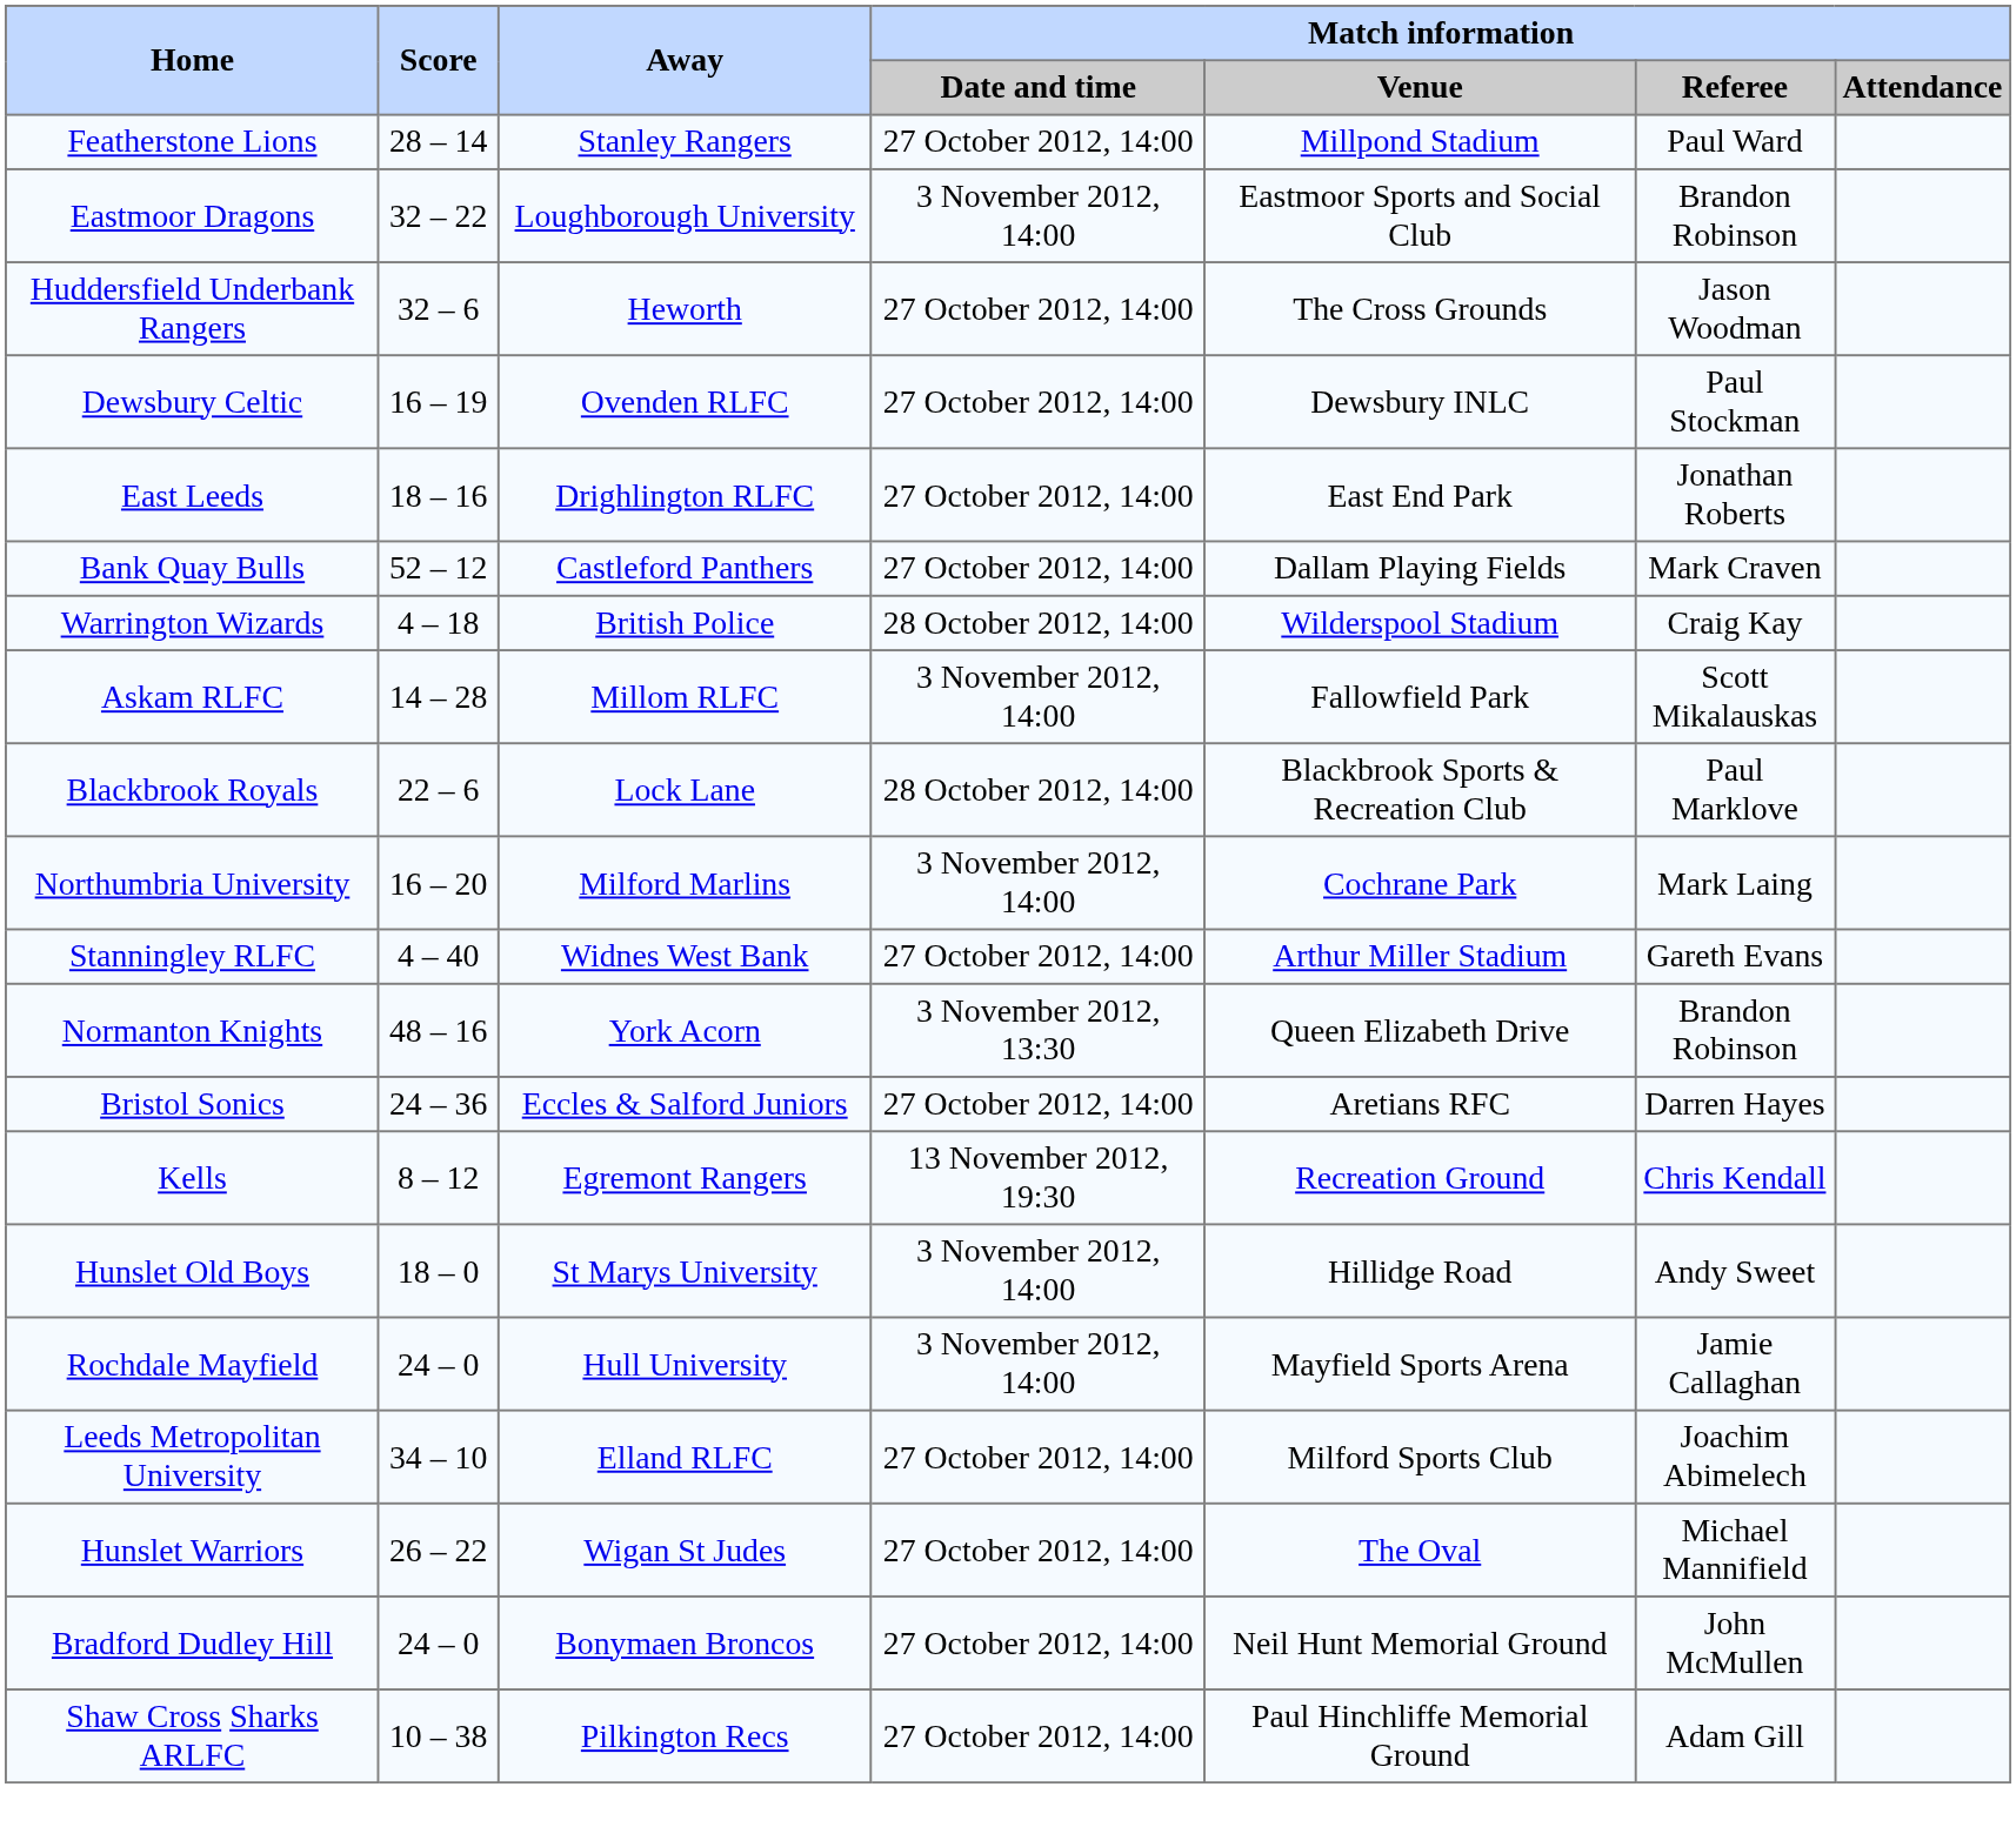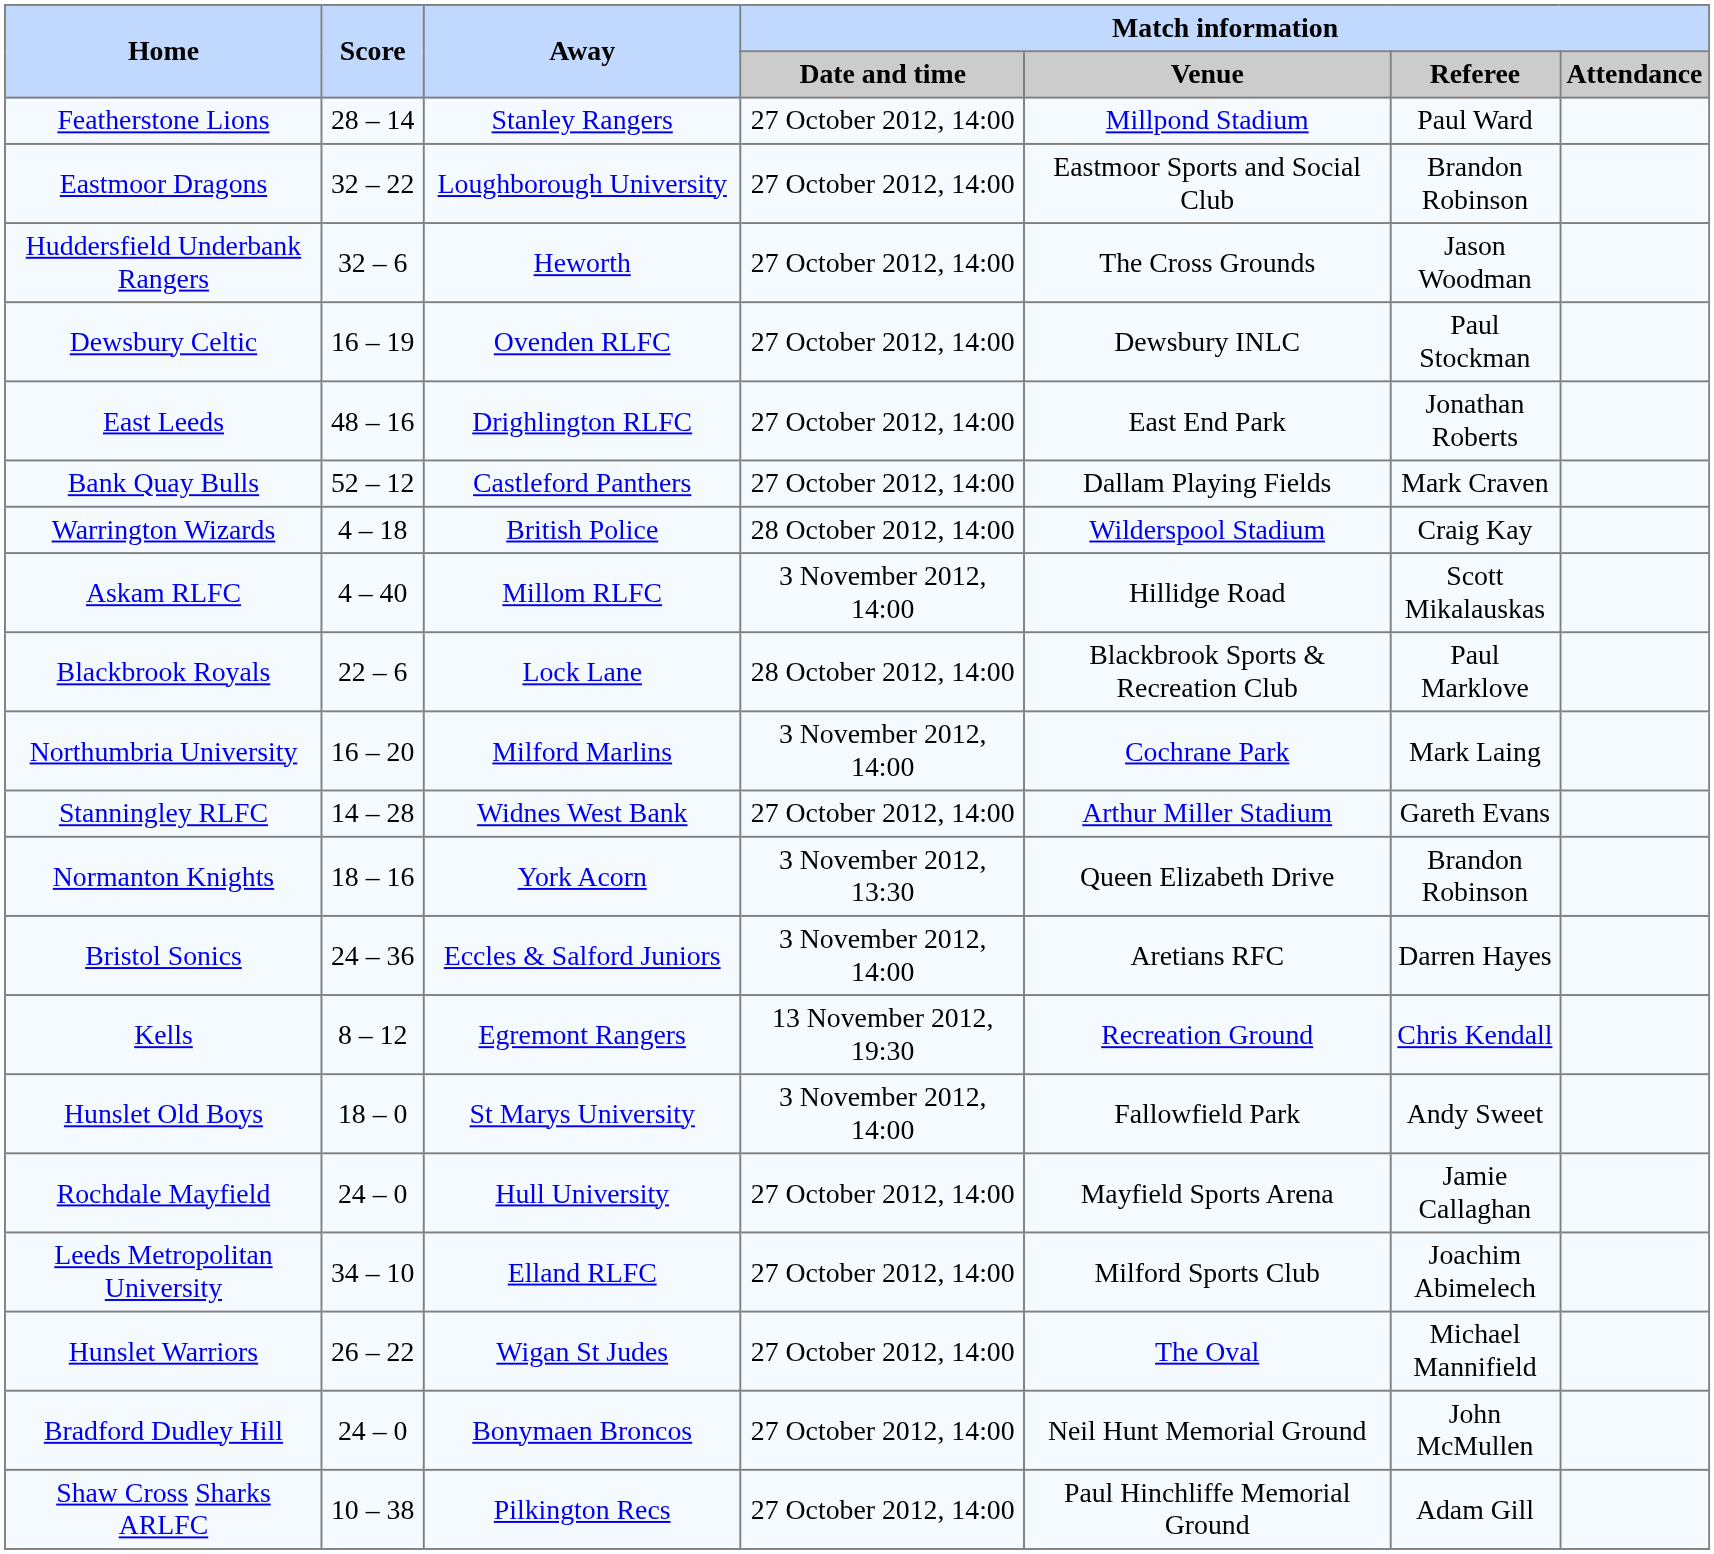Eastmoor Dragons | Match information / Date and time: 3 November 2012, 14:00 -> 27 October 2012, 14:00
East Leeds | Score: 18 – 16 -> 48 – 16
Askam RLFC | Score: 14 – 28 -> 4 – 40
Askam RLFC | Match information / Venue: Fallowfield Park -> Hillidge Road
Stanningley RLFC | Score: 4 – 40 -> 14 – 28
Normanton Knights | Score: 48 – 16 -> 18 – 16
Bristol Sonics | Match information / Date and time: 27 October 2012, 14:00 -> 3 November 2012, 14:00
Hunslet Old Boys | Match information / Venue: Hillidge Road -> Fallowfield Park
Rochdale Mayfield | Match information / Date and time: 3 November 2012, 14:00 -> 27 October 2012, 14:00
